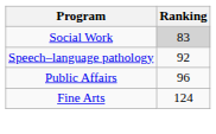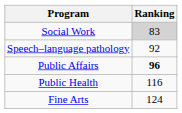Public Affairs | Ranking: normal -> bold
+ row: Public Health | 116
